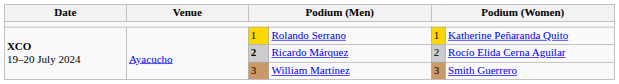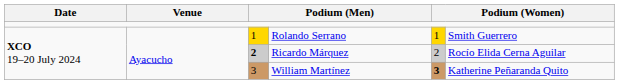Rolando Serrano | column 6: Katherine Peñaranda Quito -> Smith Guerrero
William Martínez | column 5: normal -> bold
William Martínez | column 6: Smith Guerrero -> Katherine Peñaranda Quito
